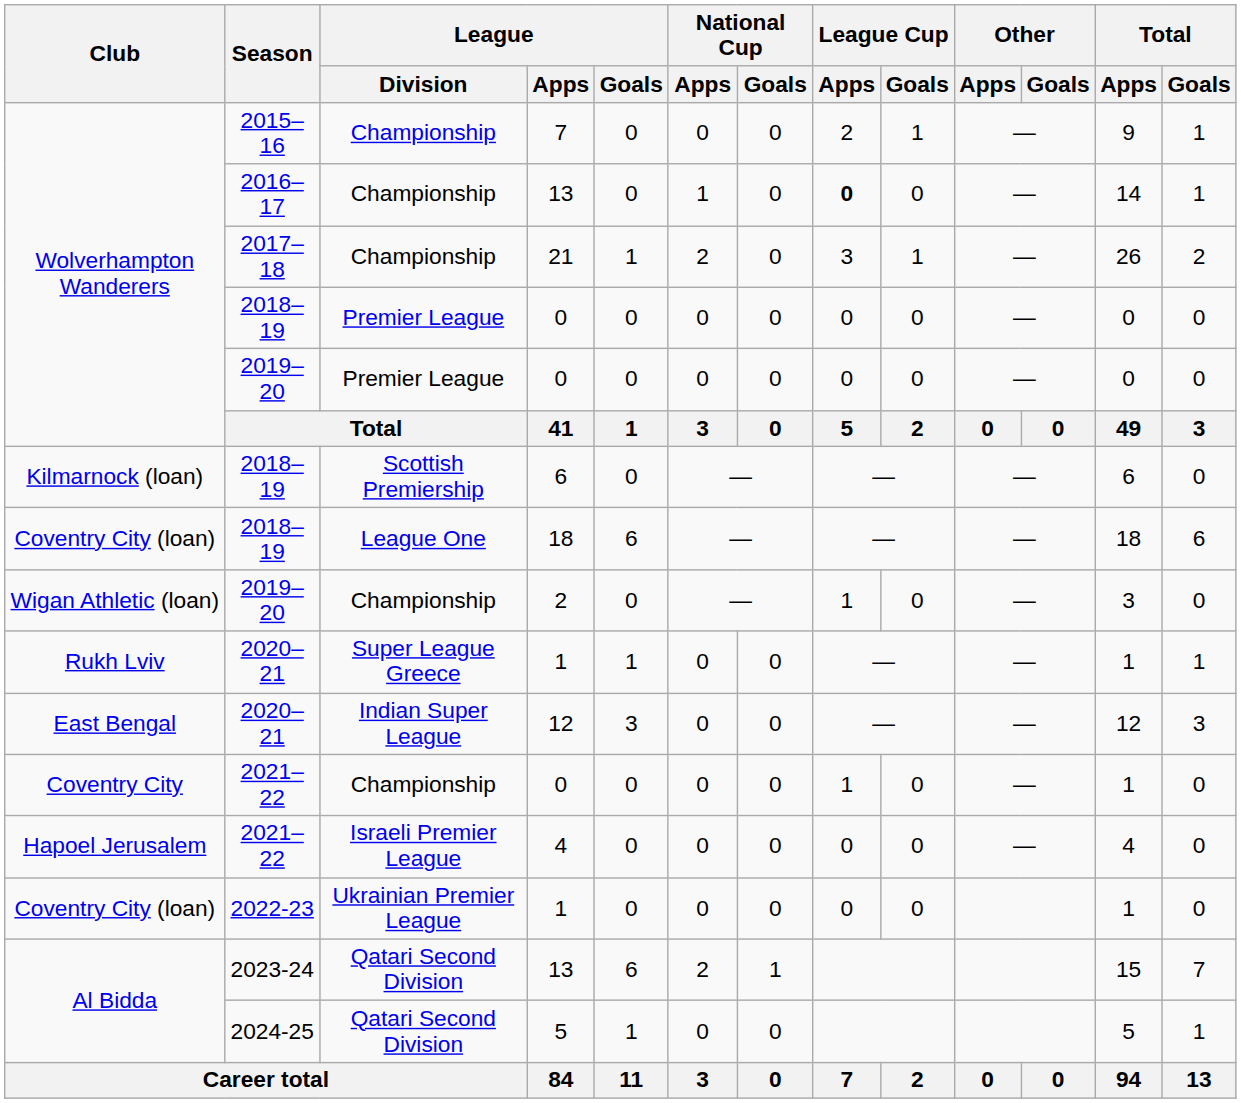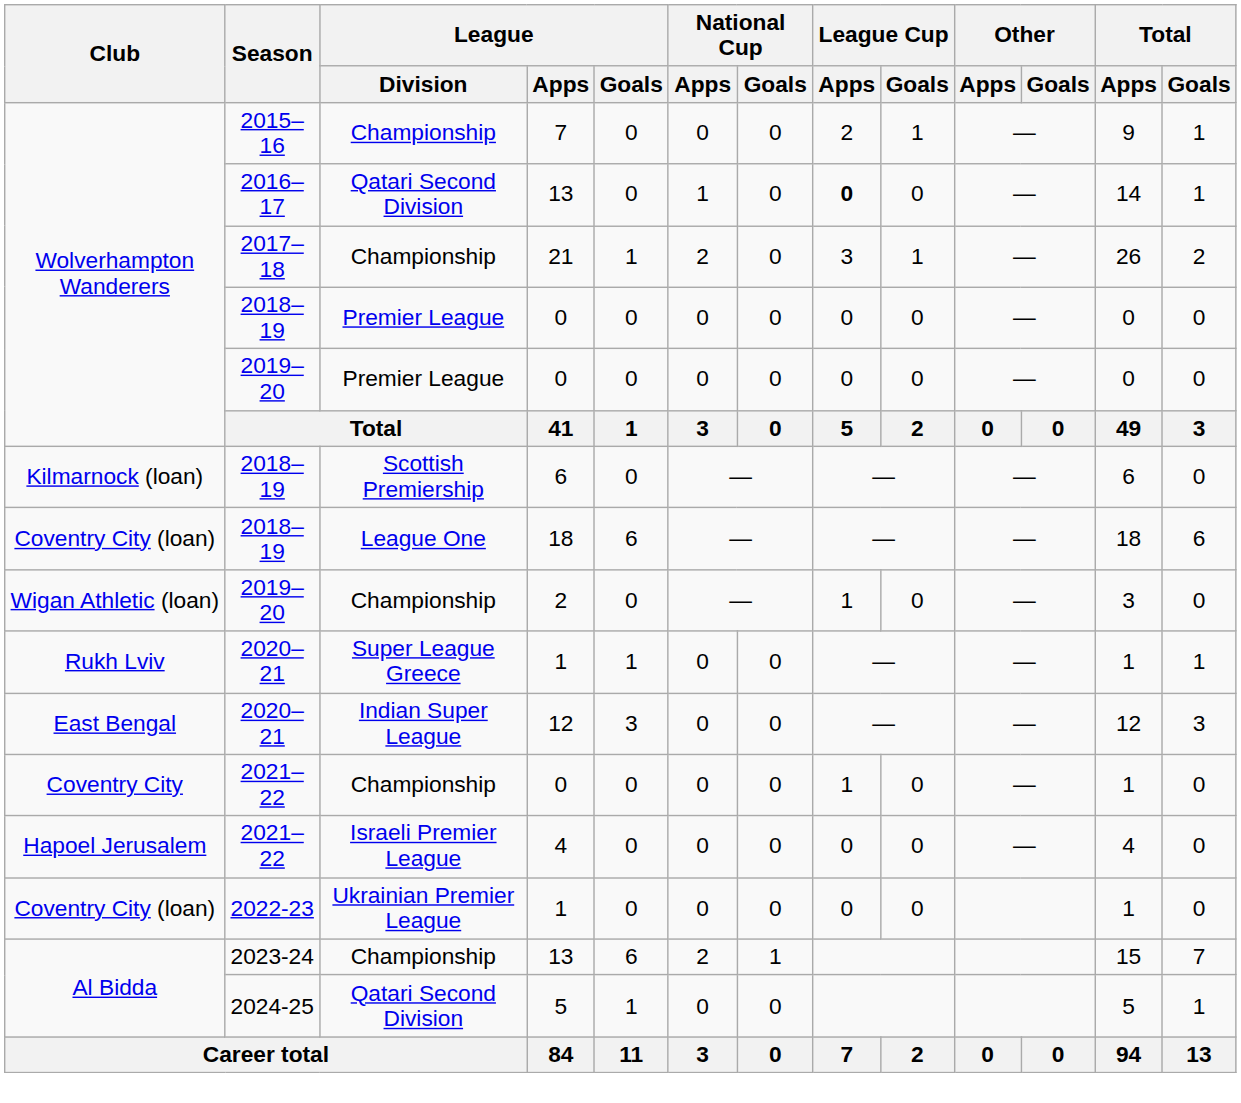2016–17 / 13 | League / Division: Championship -> Qatari Second Division
2023-24 / 13 | League / Division: Qatari Second Division -> Championship
